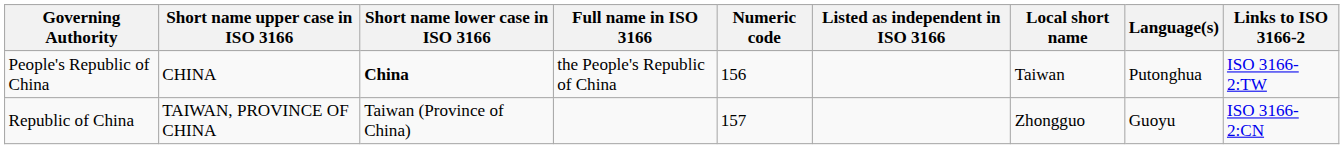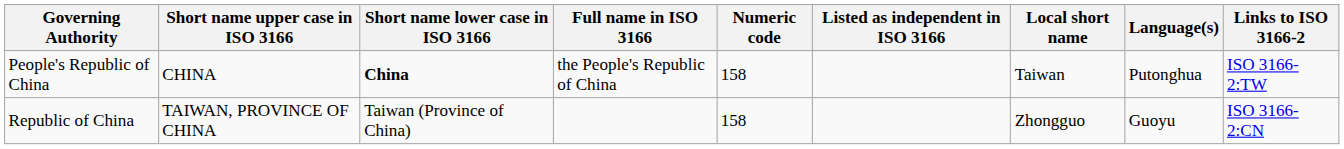People's Republic of China | Numeric code: 156 -> 158
Republic of China | Numeric code: 157 -> 158
